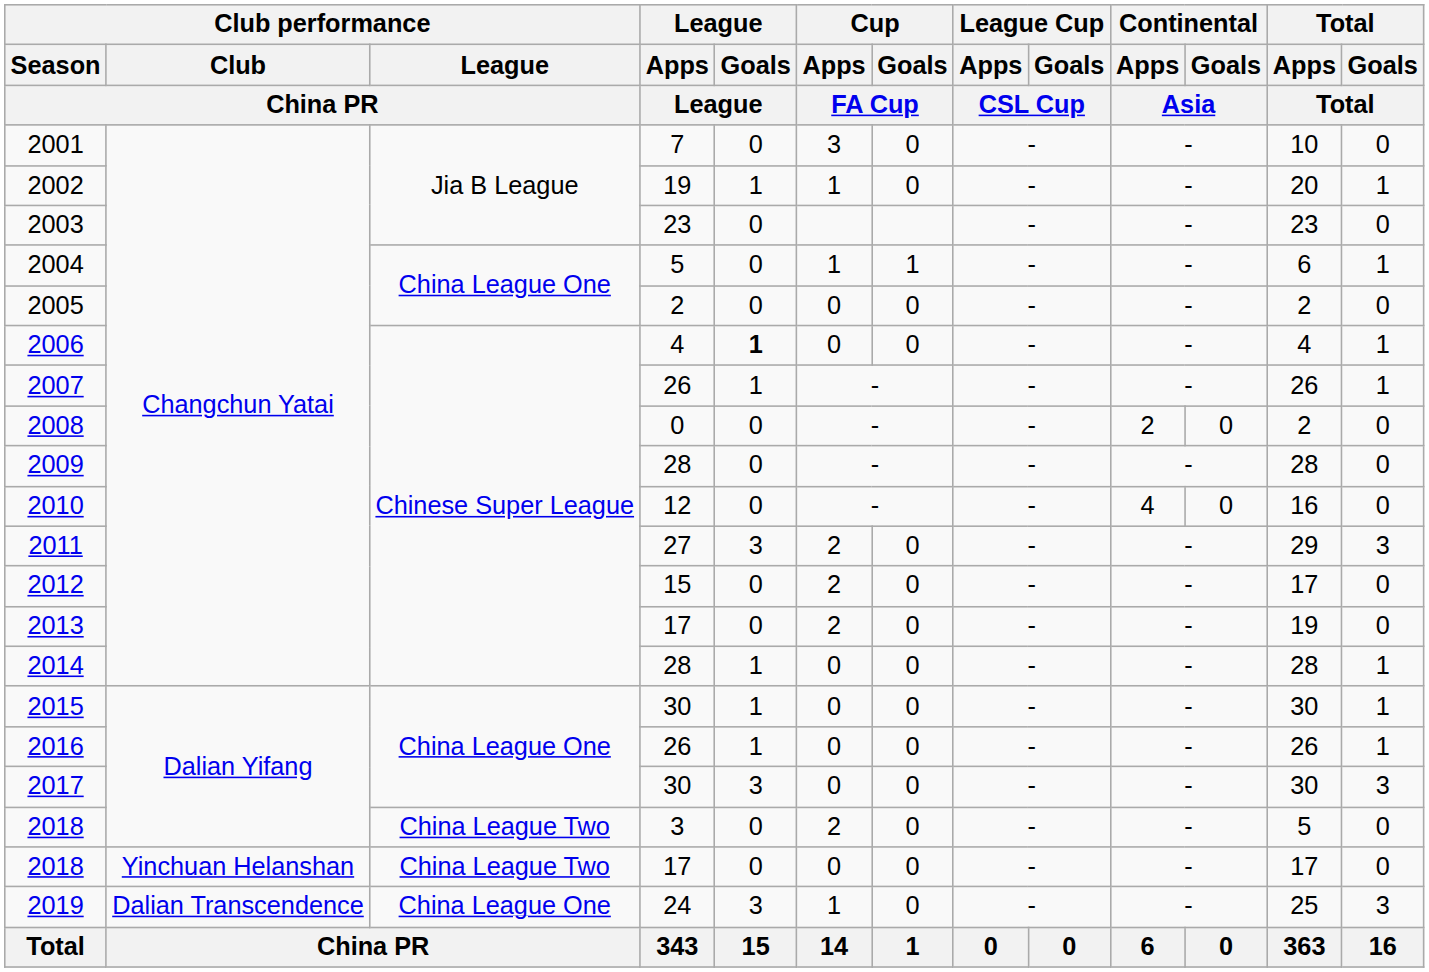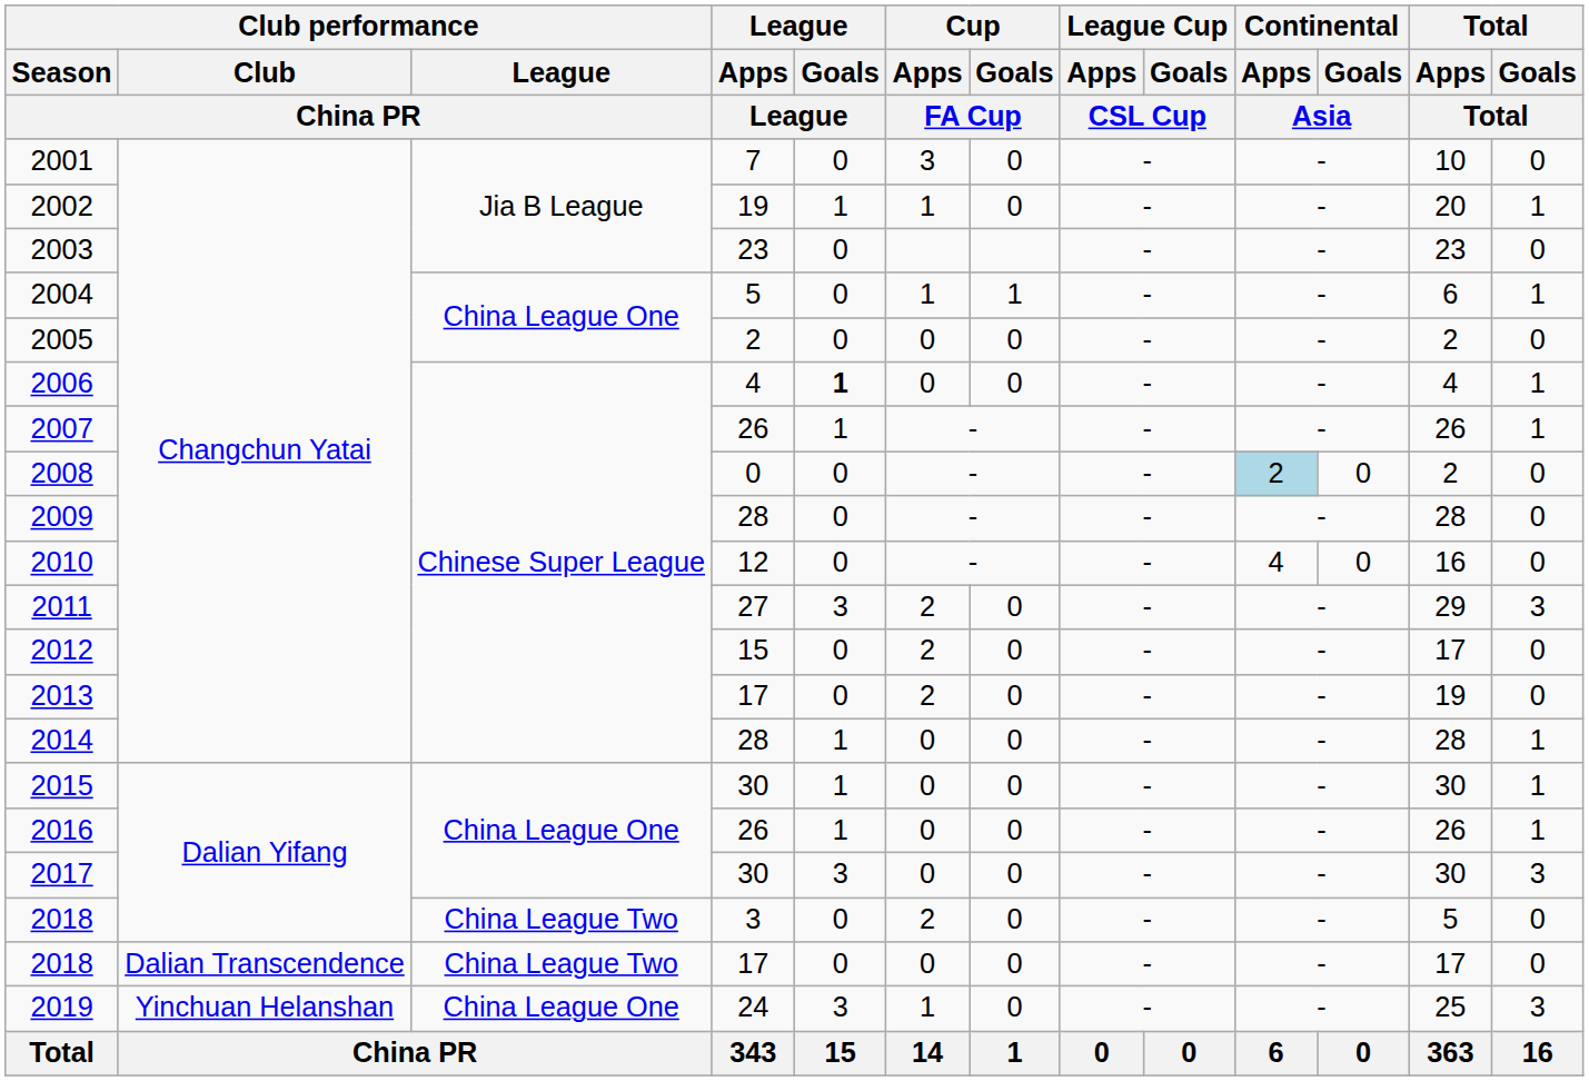2008 | Continental / Apps / Asia: no background -> lightblue background
2018 / 17 | Club performance / Club / China PR: Yinchuan Helanshan -> Dalian Transcendence
2019 | Club performance / Club / China PR: Dalian Transcendence -> Yinchuan Helanshan
